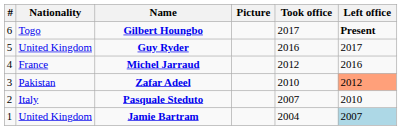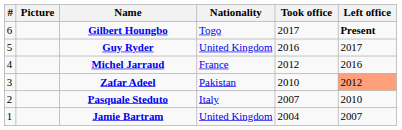columns swapped: Picture <-> Nationality
Jamie Bartram | Left office: lightblue background -> no background
